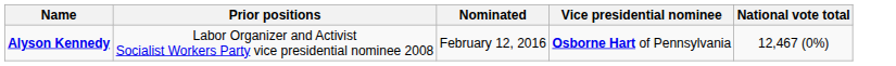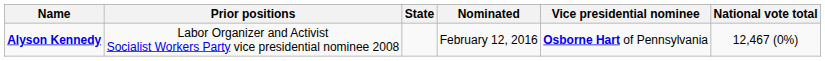+ column: State
